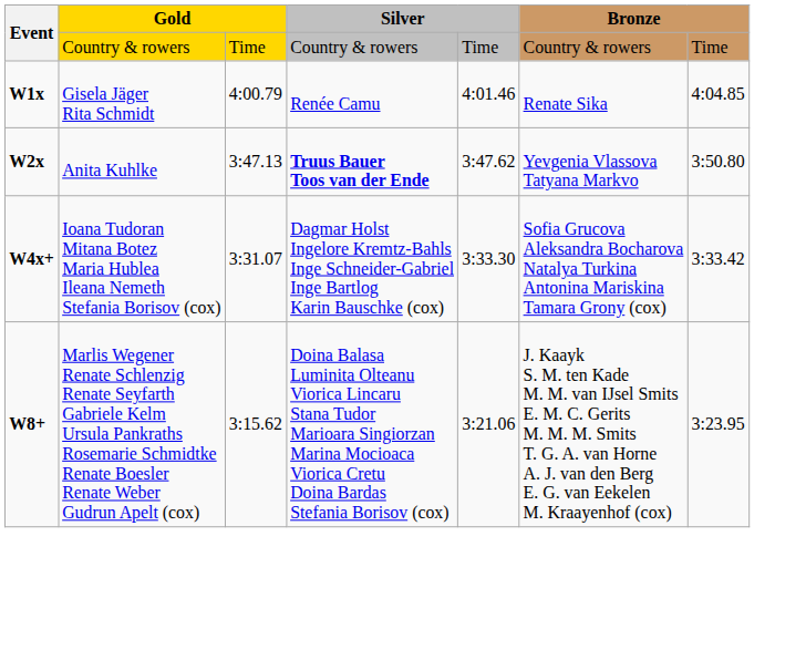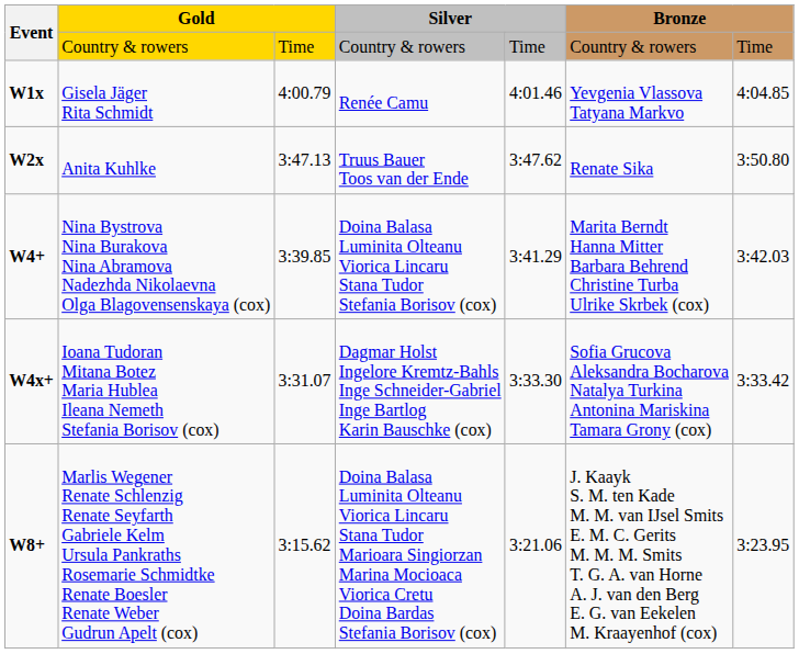W1x | column 6: Renate Sika -> Yevgenia Vlassova Tatyana Markvo
W2x | column 4: bold -> normal
W2x | column 6: Yevgenia Vlassova Tatyana Markvo -> Renate Sika
+ row: W4+ | Nina Bystrova Nina Burakova Nina Abramova Nadezhda Nikolaevna Olga Blagovensenskaya (cox) | 3:39.85 | Doina Balasa Luminita Olteanu Viorica Lincaru Stana Tudor Stefania Borisov (cox) | 3:41.29 | Marita Berndt Hanna Mitter Barbara Behrend Christine Turba Ulrike Skrbek (cox) | 3:42.03
